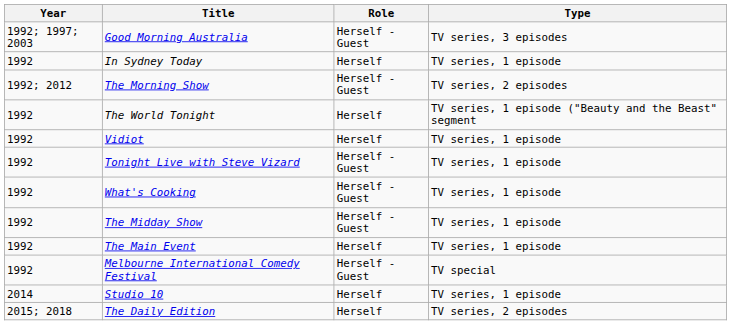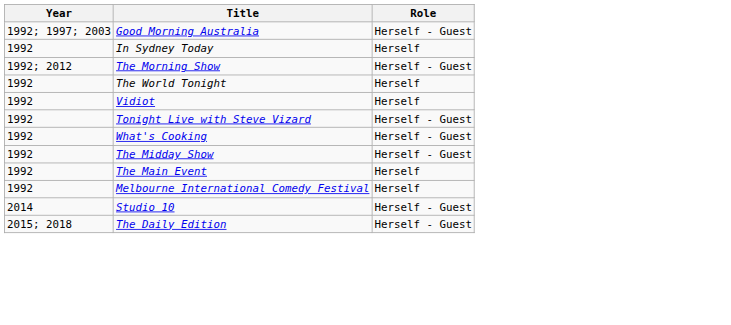- column: Type | TV series, 3 episodes | TV series, 1 episode | TV series, 2 episodes | TV series, 1 episode ("Beauty and the Beast" segment | TV series, 1 episode | TV series, 1 episode | TV series, 1 episode | TV series, 1 episode | TV series, 1 episode | TV special | TV series, 1 episode | TV series, 2 episodes
Melbourne International Comedy Festival | Role: Herself - Guest -> Herself
Studio 10 | Role: Herself -> Herself - Guest
The Daily Edition | Role: Herself -> Herself - Guest
